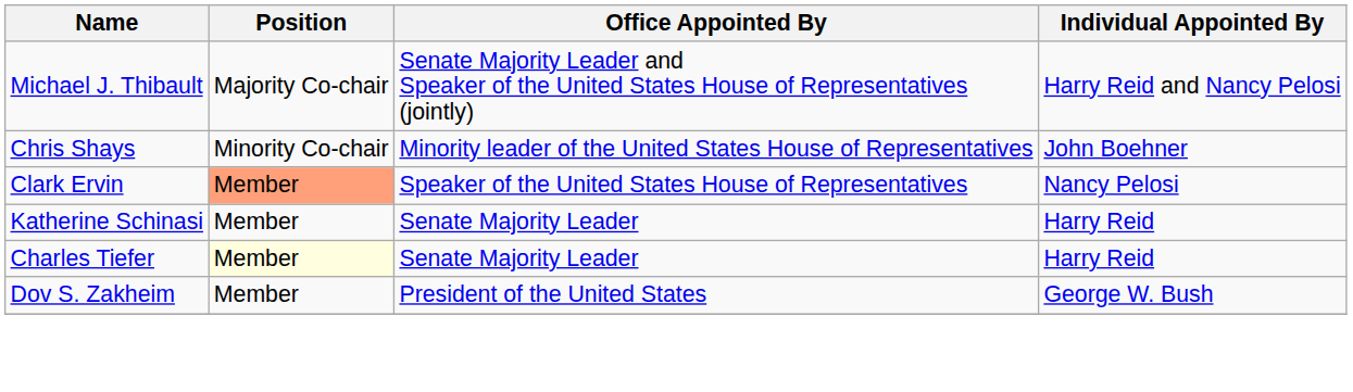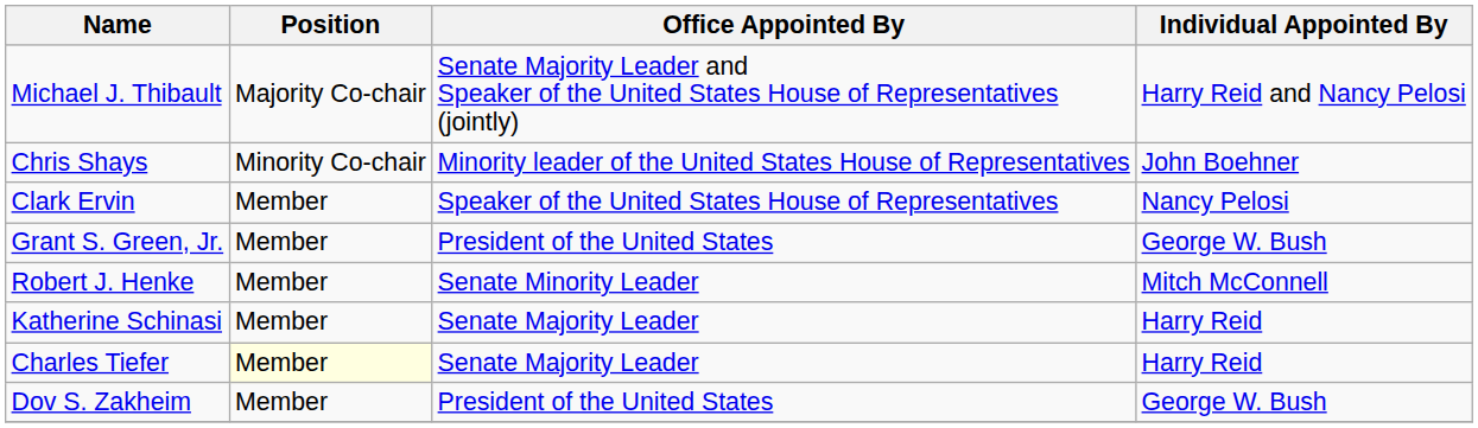Clark Ervin | Position: lightsalmon background -> no background
+ row: Grant S. Green, Jr. | Member | President of the United States | George W. Bush
+ row: Robert J. Henke | Member | Senate Minority Leader | Mitch McConnell
